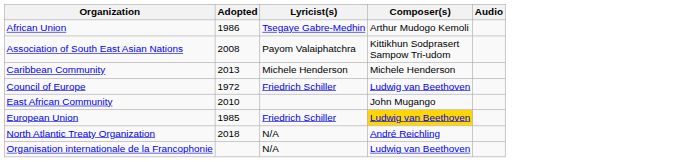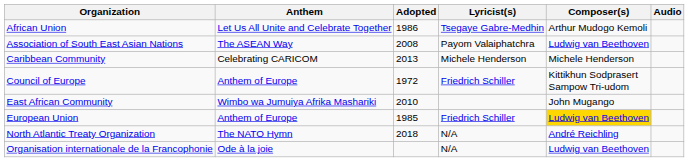+ column: Anthem | Let Us All Unite and Celebrate Together | The ASEAN Way | Celebrating CARICOM | Anthem of Europe | Wimbo wa Jumuiya Afrika Mashariki | Anthem of Europe | The NATO Hymn | Ode à la joie
Association of South East Asian Nations | Composer(s): Kittikhun Sodprasert Sampow Tri-udom -> Ludwig van Beethoven
Council of Europe | Composer(s): Ludwig van Beethoven -> Kittikhun Sodprasert Sampow Tri-udom
